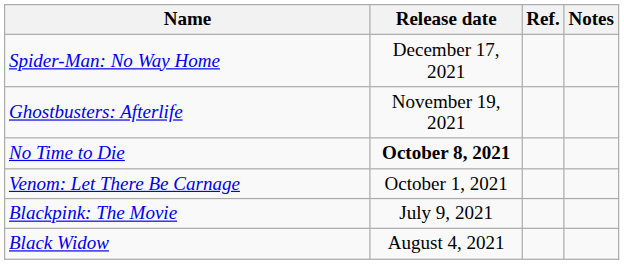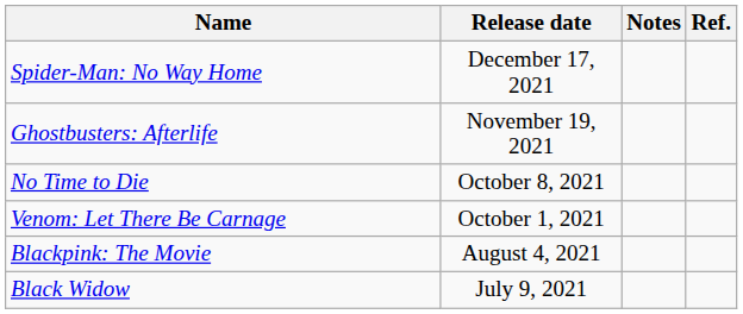columns swapped: Notes <-> Ref.
No Time to Die | Release date: bold -> normal
Blackpink: The Movie | Release date: July 9, 2021 -> August 4, 2021
Black Widow | Release date: August 4, 2021 -> July 9, 2021
